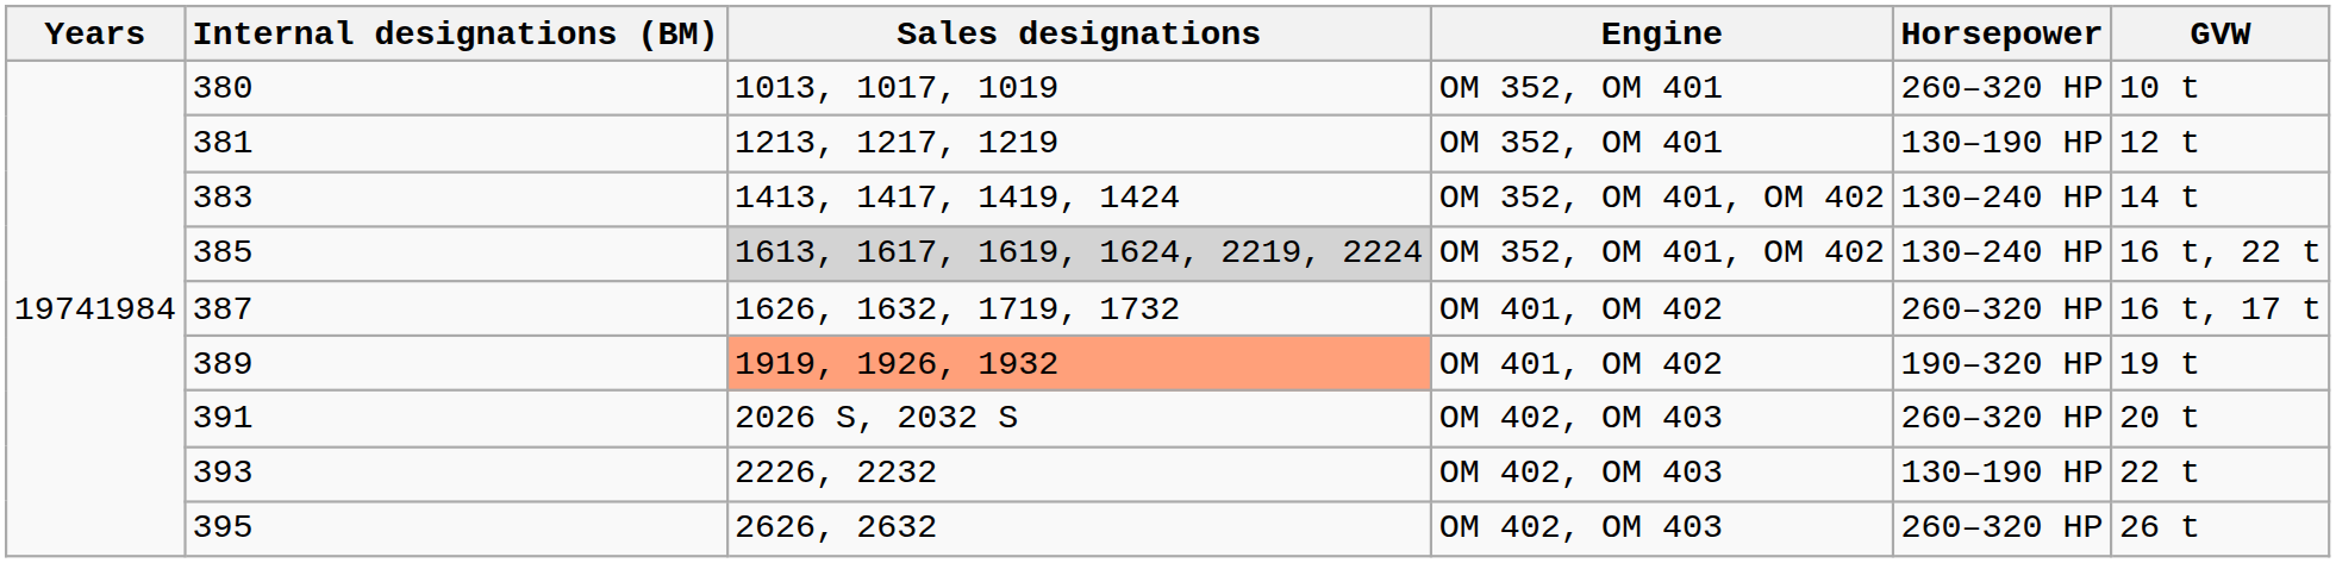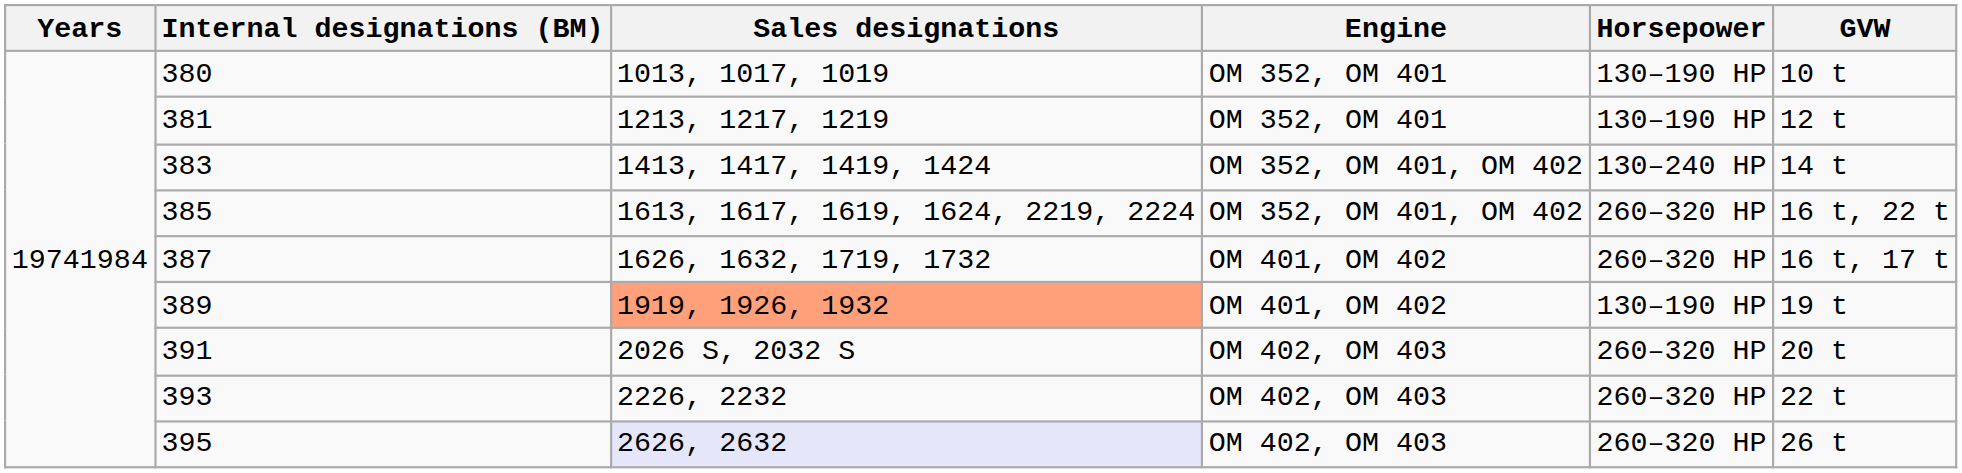380 | Horsepower: 260–320 HP -> 130–190 HP
385 | Sales designations: lightgrey background -> no background
385 | Horsepower: 130–240 HP -> 260–320 HP
389 | Horsepower: 190–320 HP -> 130–190 HP
393 | Horsepower: 130–190 HP -> 260–320 HP
395 | Sales designations: no background -> lavender background
